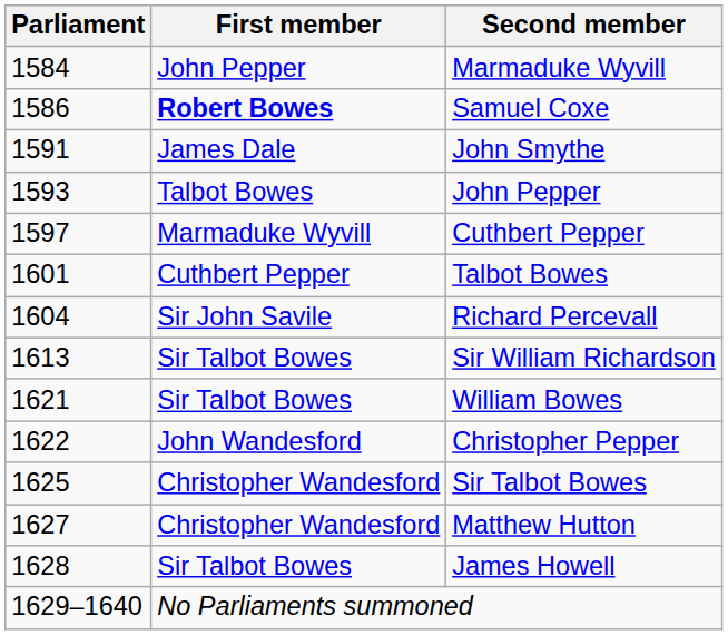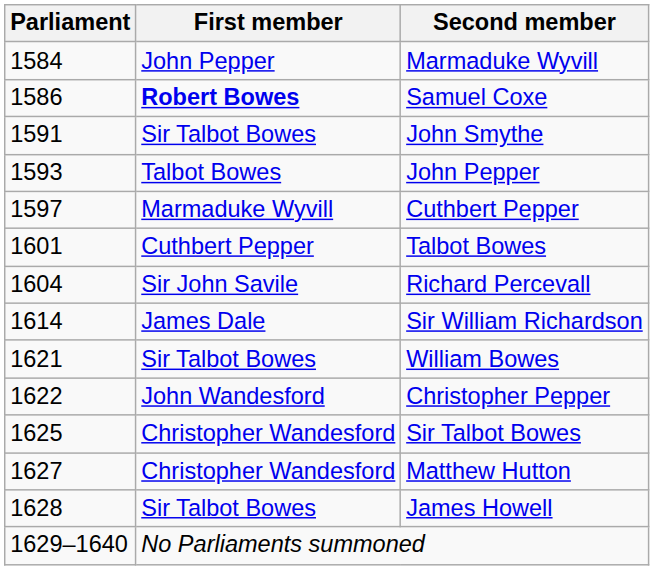John Smythe | First member: James Dale -> Sir Talbot Bowes
Sir William Richardson | Parliament: 1613 -> 1614
Sir William Richardson | First member: Sir Talbot Bowes -> James Dale
